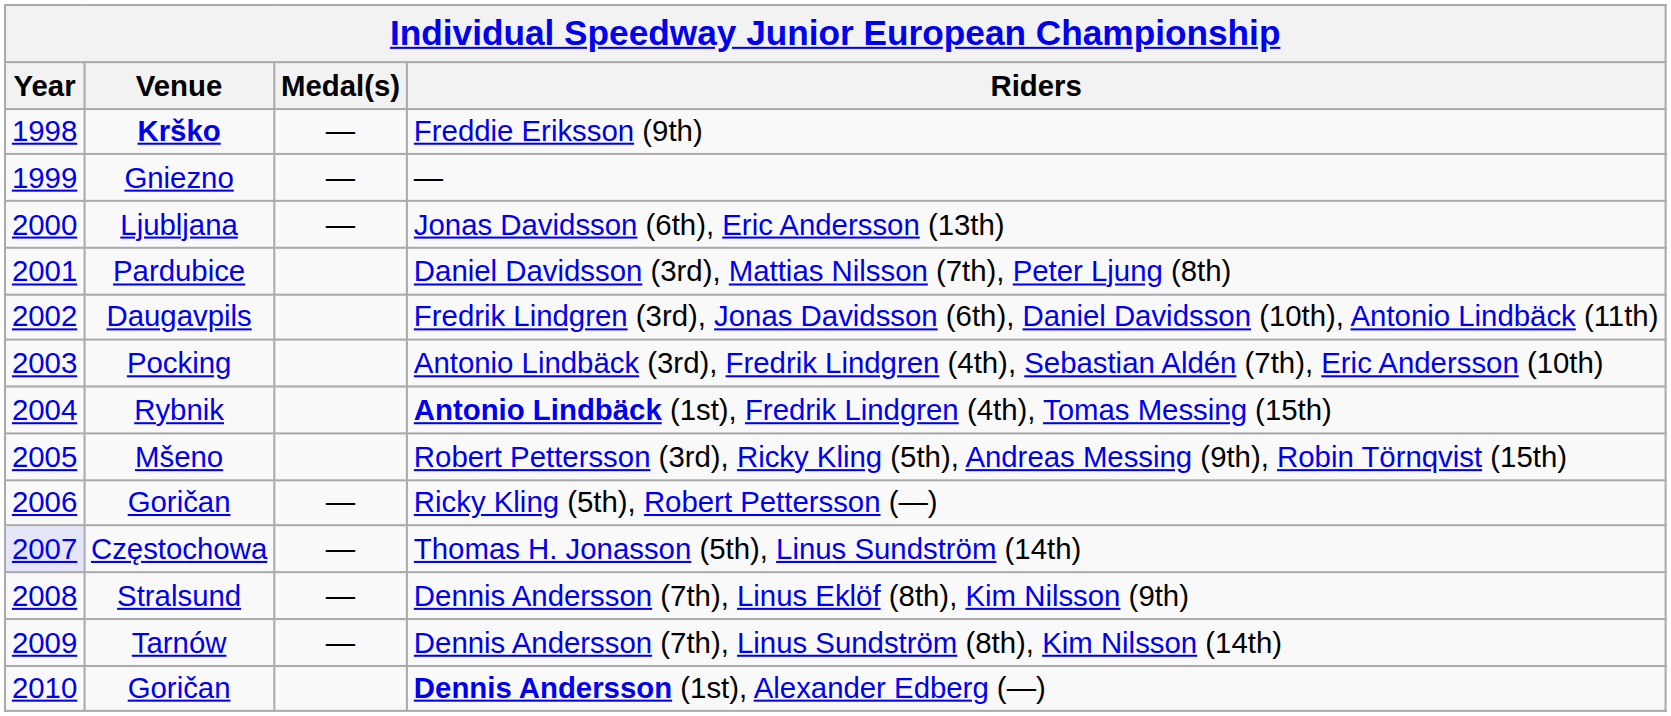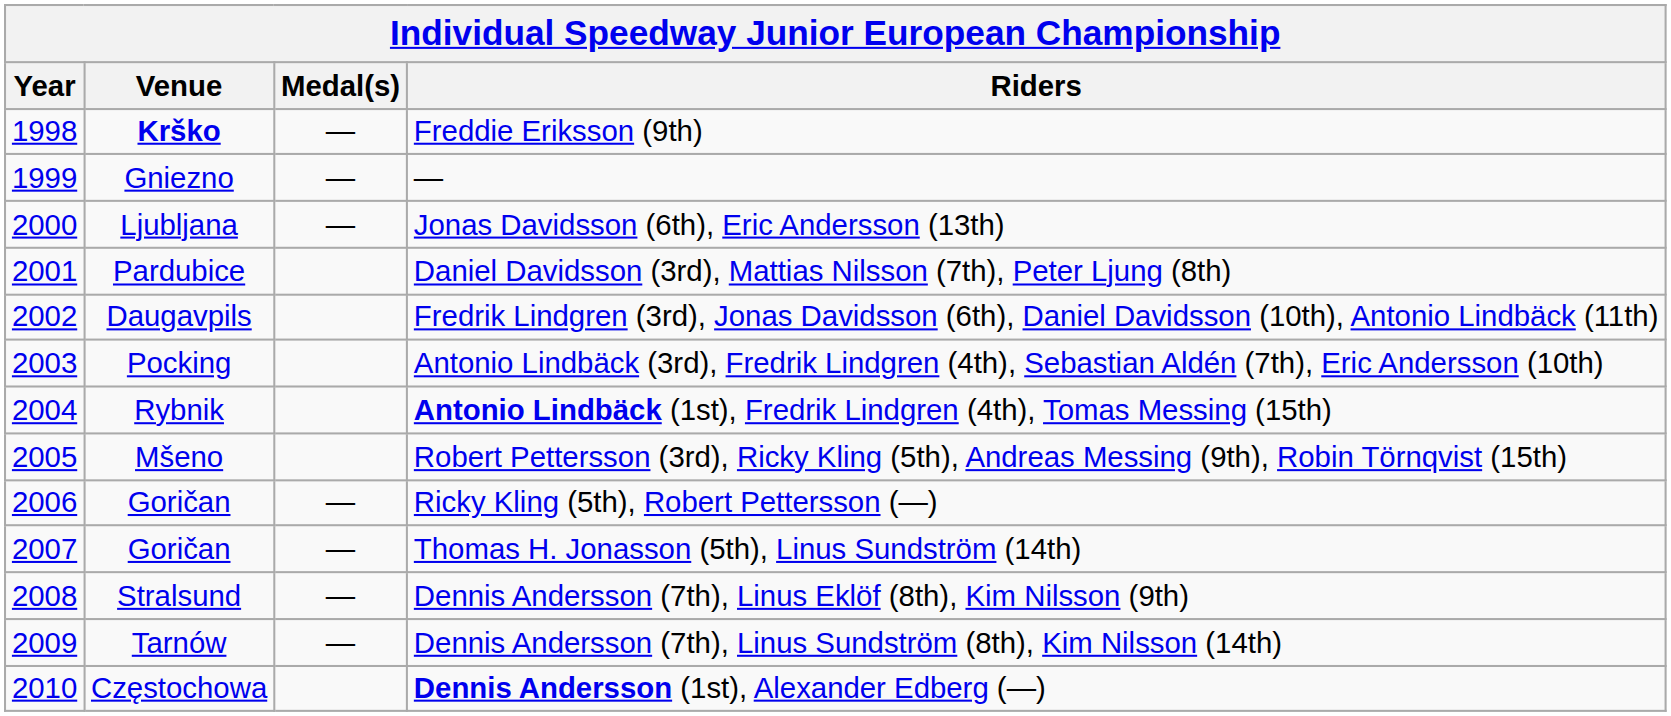Thomas H. Jonasson (5th), Linus Sundström (14th) | Year: lavender background -> no background
Thomas H. Jonasson (5th), Linus Sundström (14th) | Venue: Częstochowa -> Goričan
Dennis Andersson (1st), Alexander Edberg (—) | Venue: Goričan -> Częstochowa
